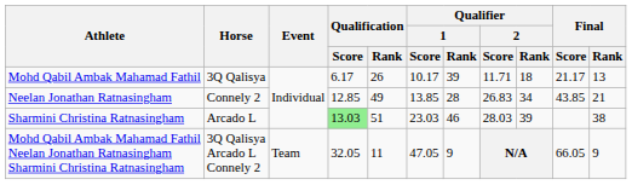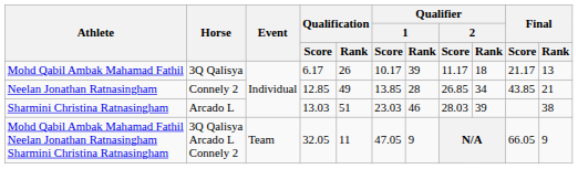Mohd Qabil Ambak Mahamad Fathil | Qualifier / 2 / Score: 11.71 -> 11.17
Neelan Jonathan Ratnasingham | Qualifier / 2 / Score: 26.83 -> 26.85
Sharmini Christina Ratnasingham | Qualification / Score: lightgreen background -> no background
